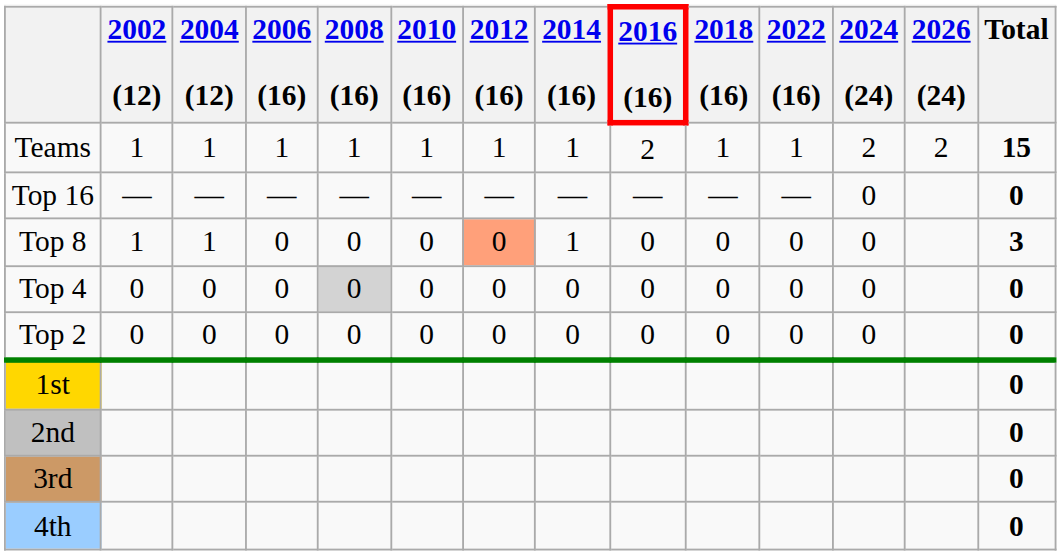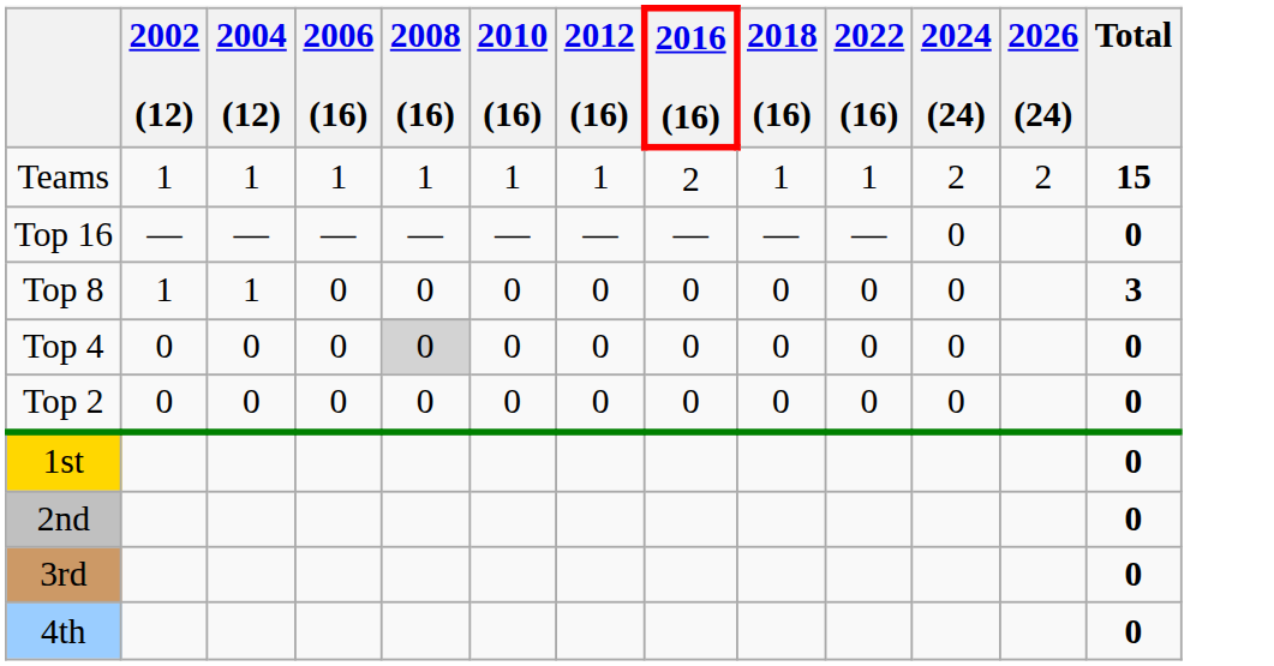- column: 2014 (16) | 1 | — | 1 | 0 | 0
Top 8 | 2012 (16): lightsalmon background -> no background
